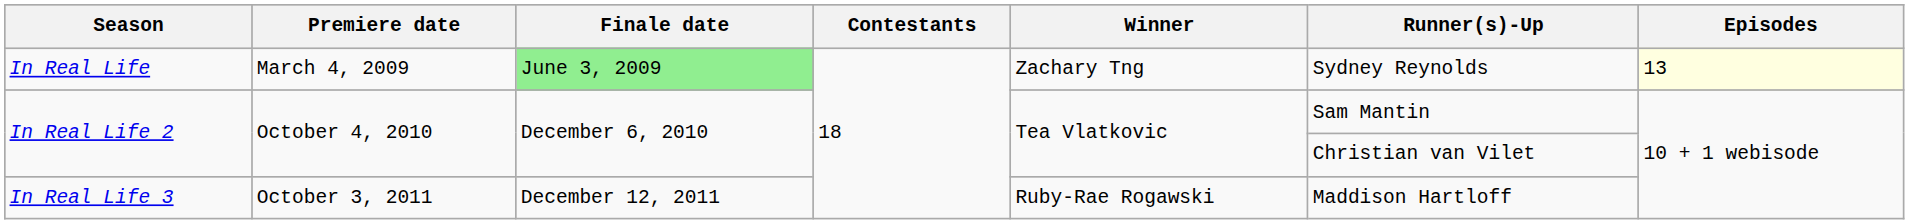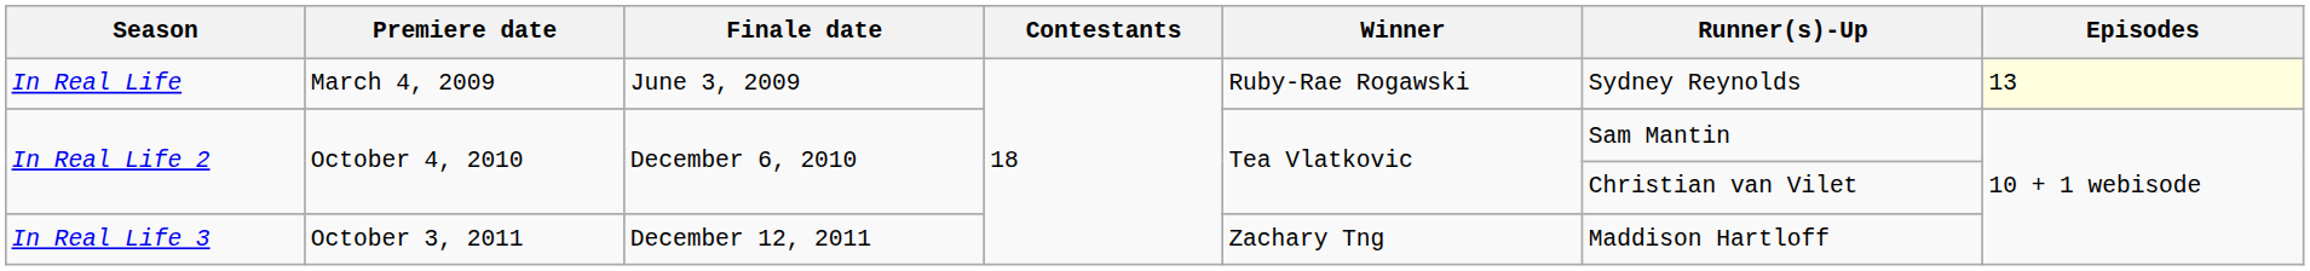In Real Life | Finale date: lightgreen background -> no background
In Real Life | Winner: Zachary Tng -> Ruby-Rae Rogawski
In Real Life 3 | Winner: Ruby-Rae Rogawski -> Zachary Tng
